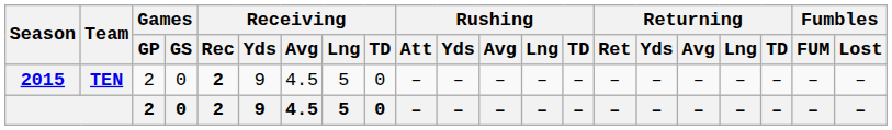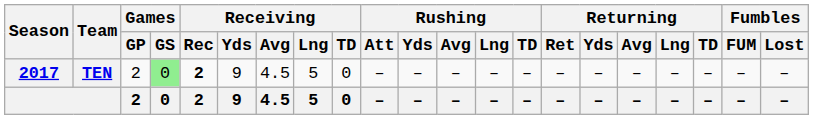TEN | Season: 2015 -> 2017
TEN | Games / GS: no background -> lightgreen background
